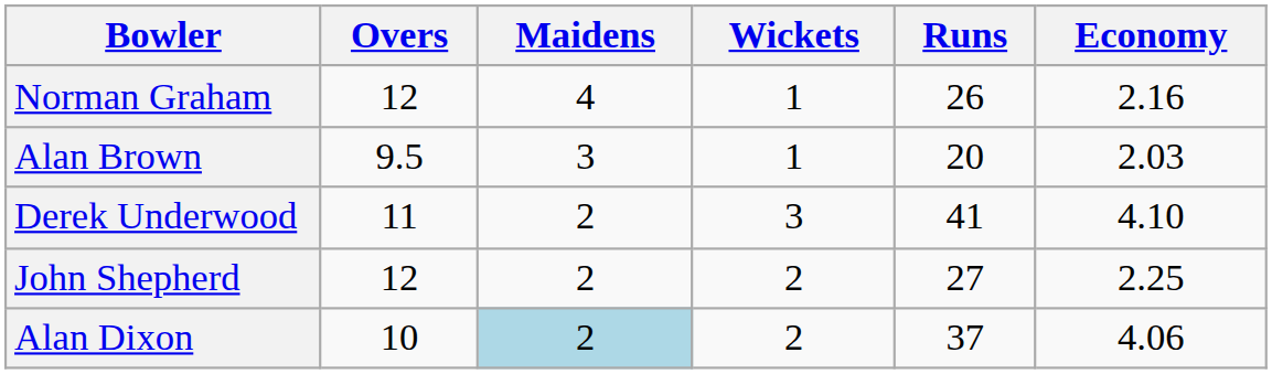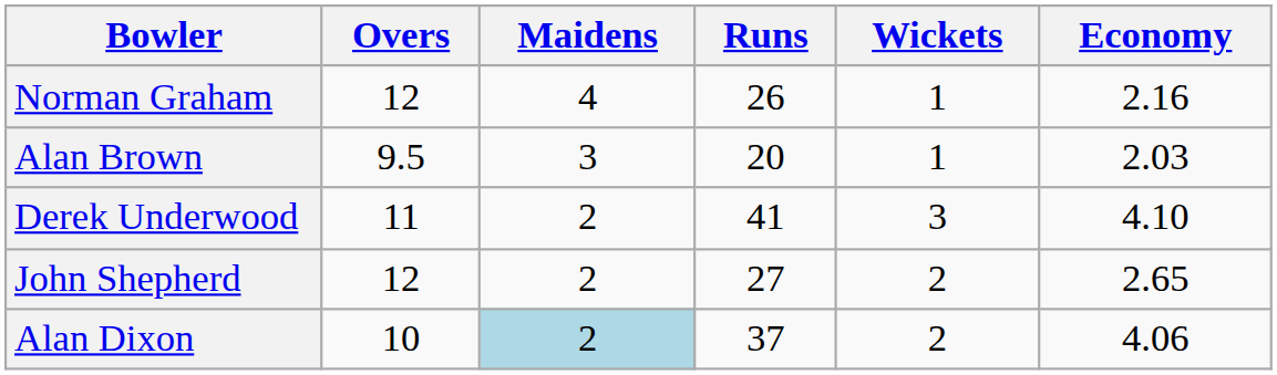columns swapped: Runs <-> Wickets
John Shepherd | Economy: 2.25 -> 2.65
